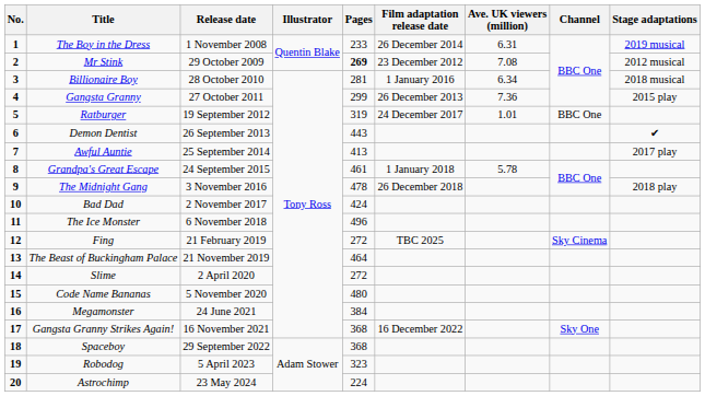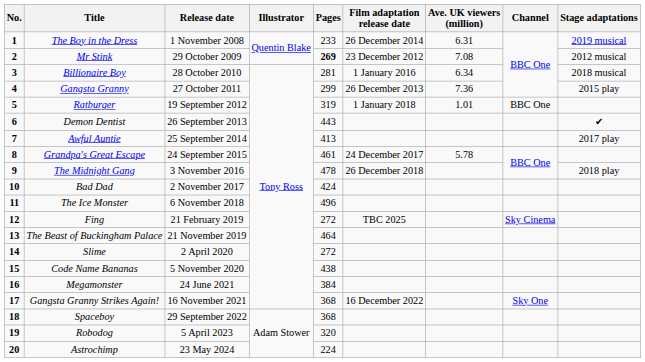Ratburger | Film adaptation release date: 24 December 2017 -> 1 January 2018
Grandpa's Great Escape | Film adaptation release date: 1 January 2018 -> 24 December 2017
Code Name Bananas | Pages: 480 -> 438
Robodog | Pages: 323 -> 320
